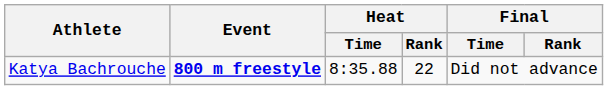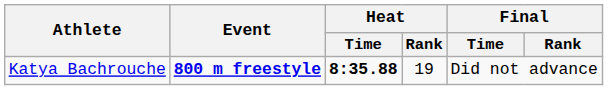Katya Bachrouche | Heat / Time: normal -> bold
Katya Bachrouche | Heat / Rank: 22 -> 19
